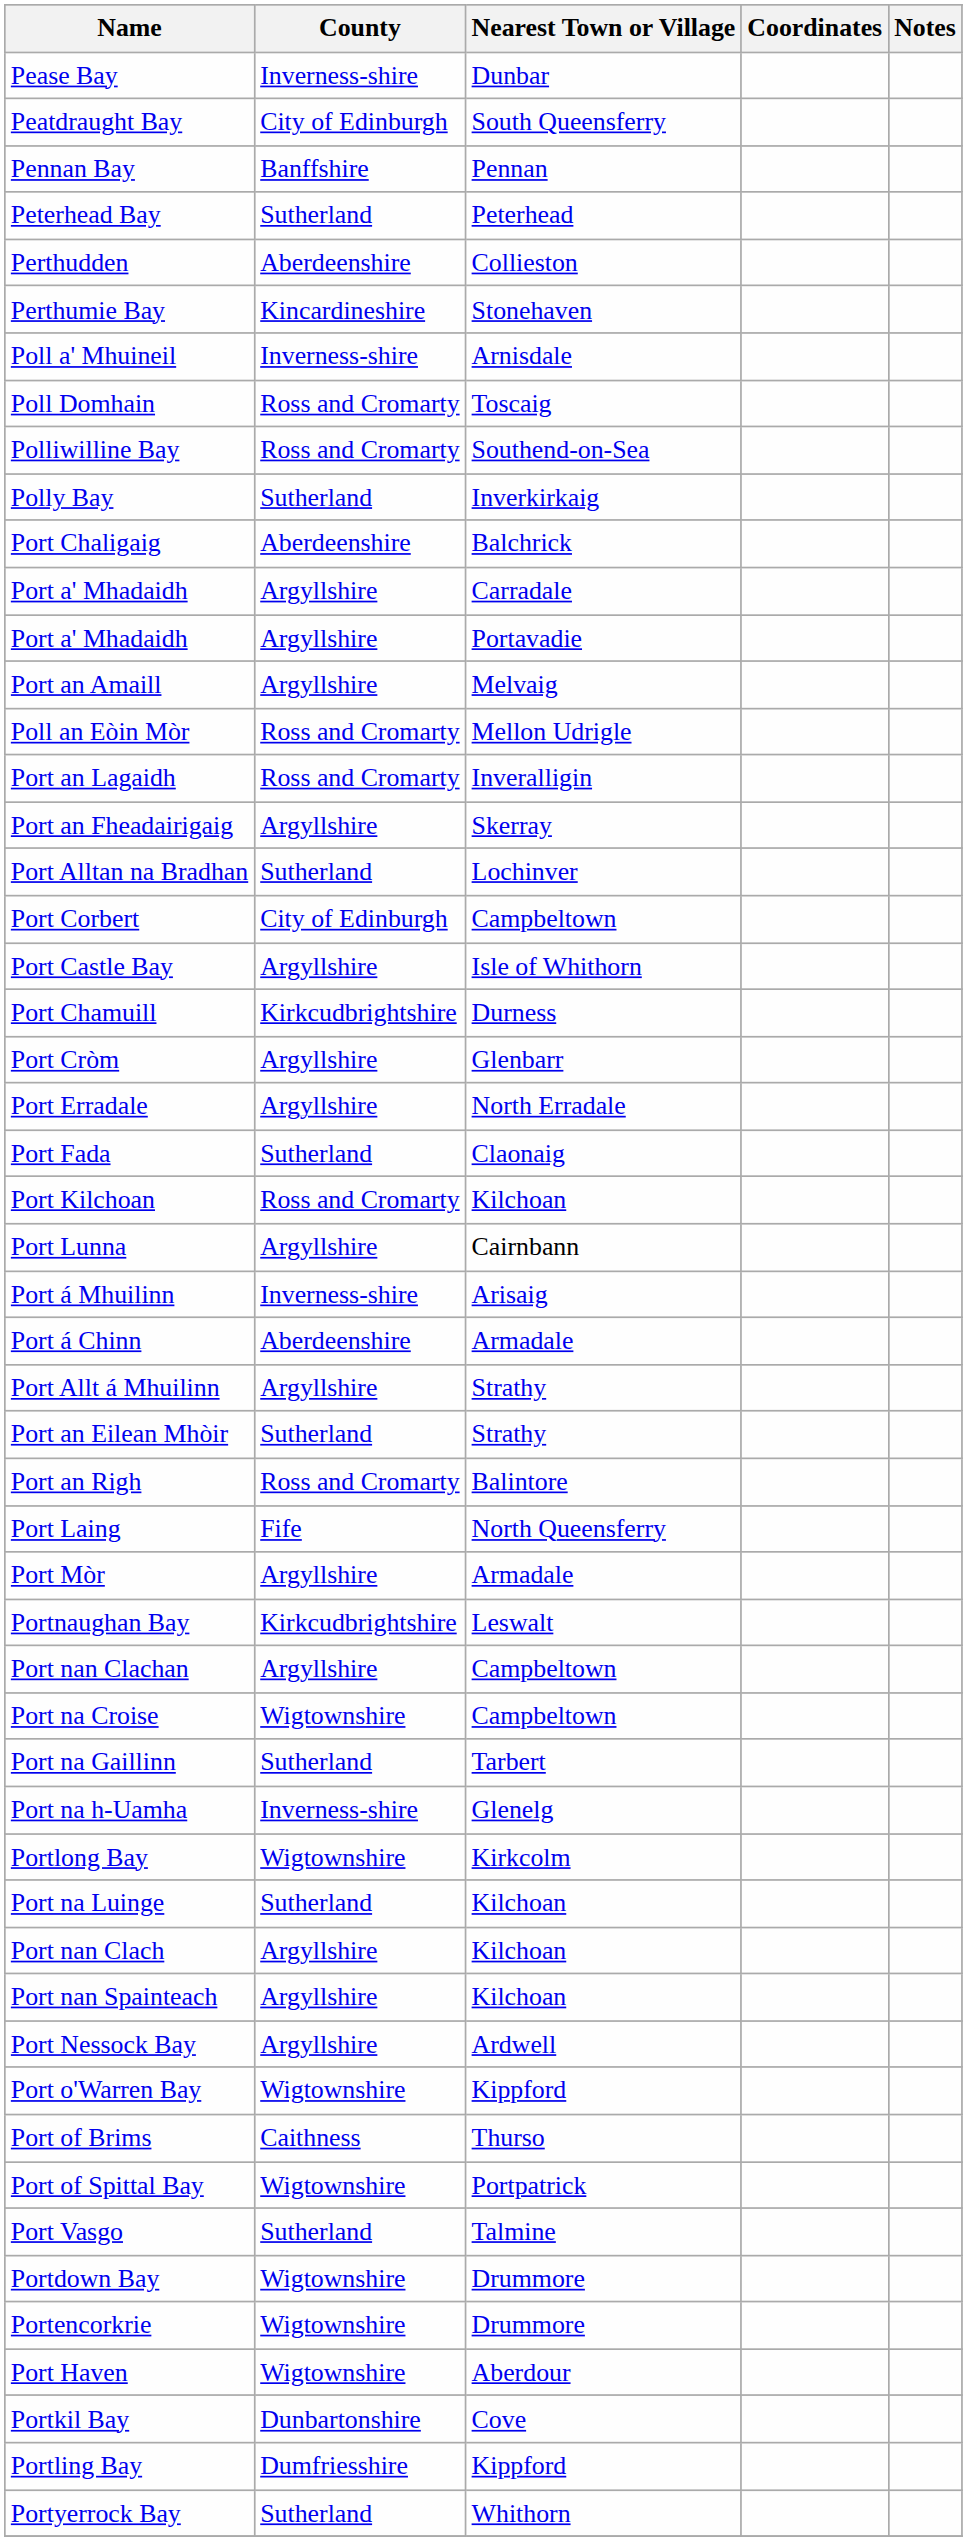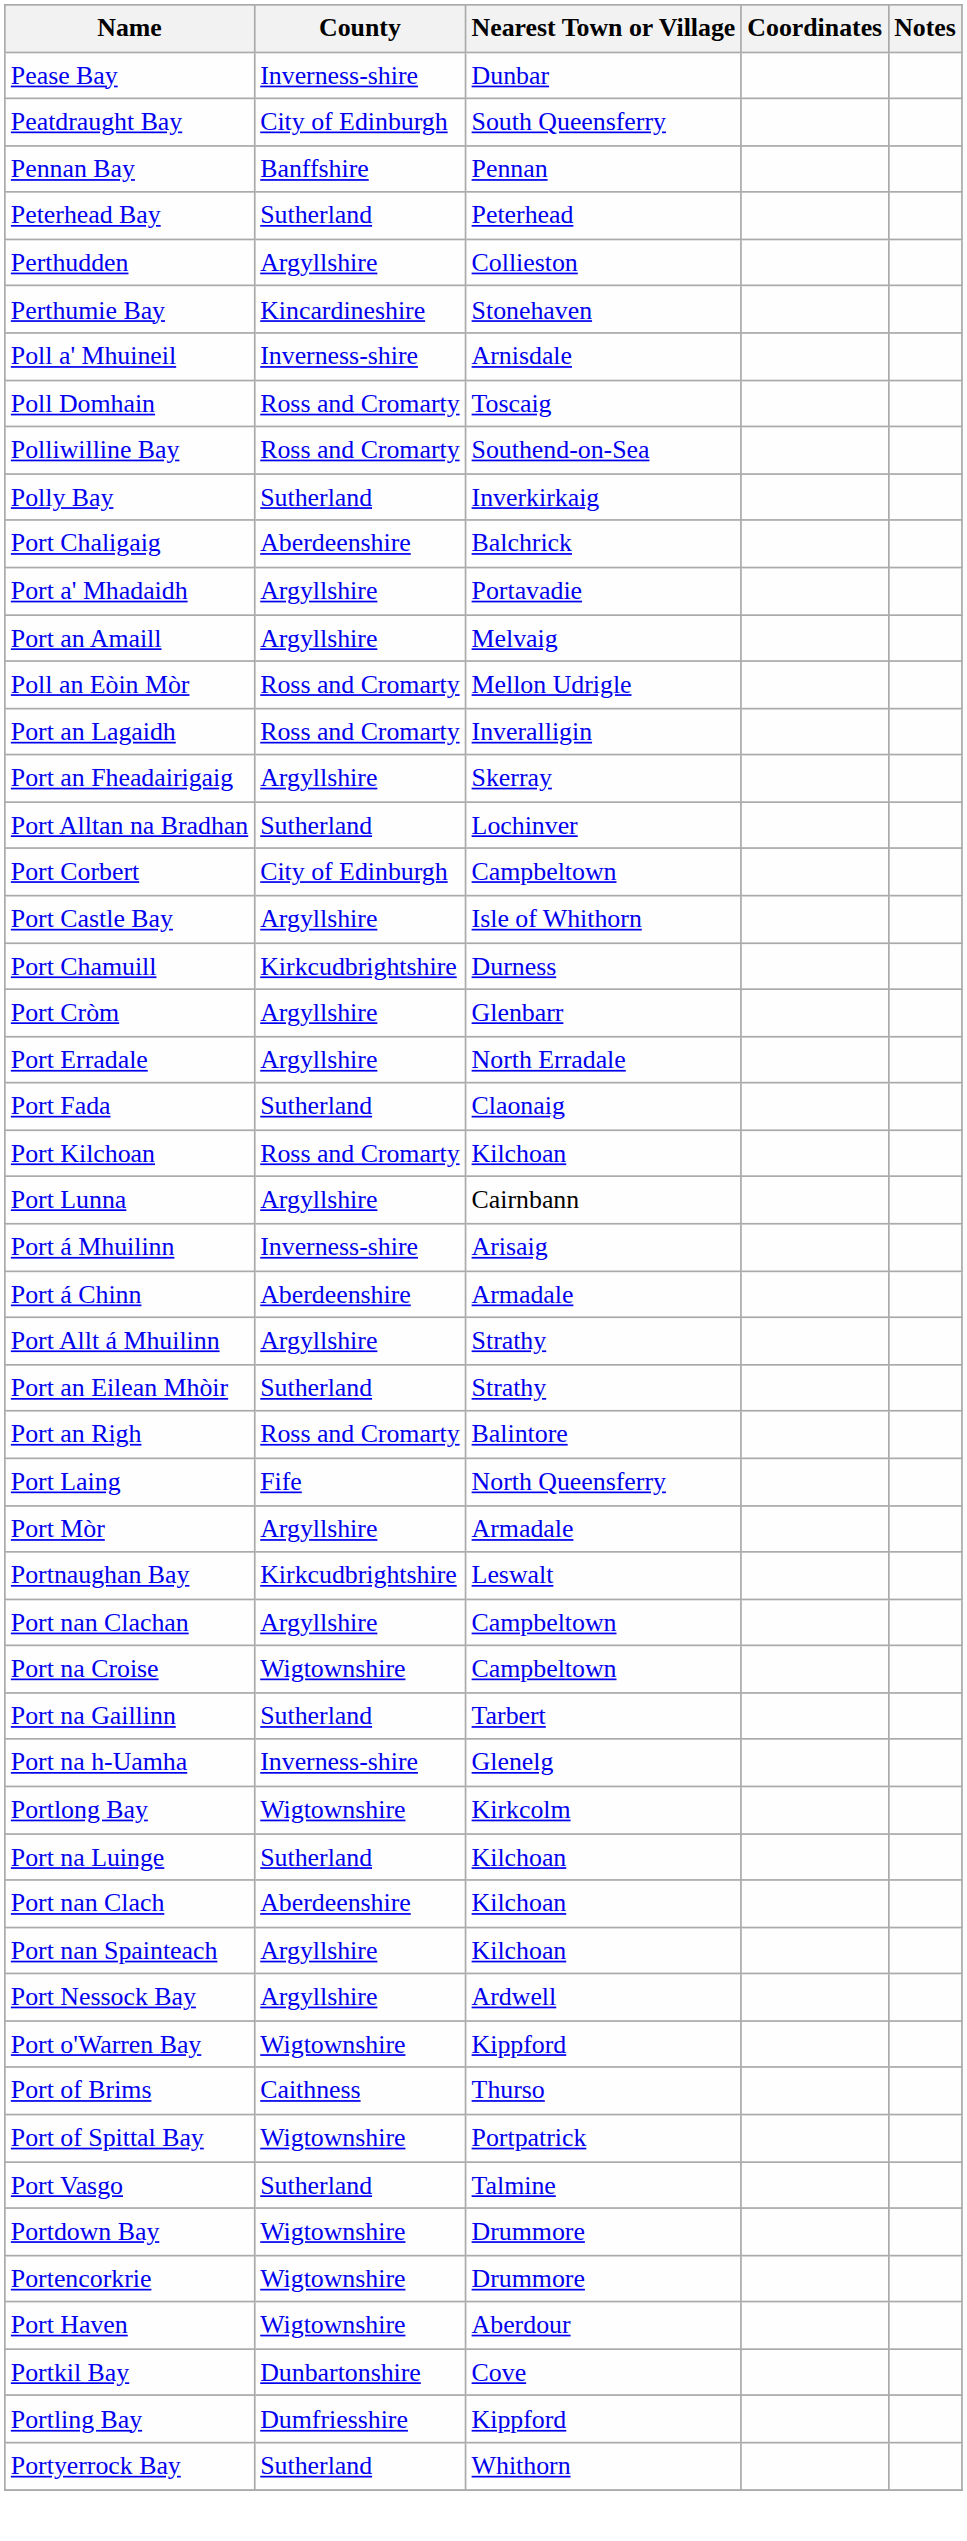Perthudden | County: Aberdeenshire -> Argyllshire
- row: Port a' Mhadaidh | Argyllshire | Carradale
Port nan Clach | County: Argyllshire -> Aberdeenshire
